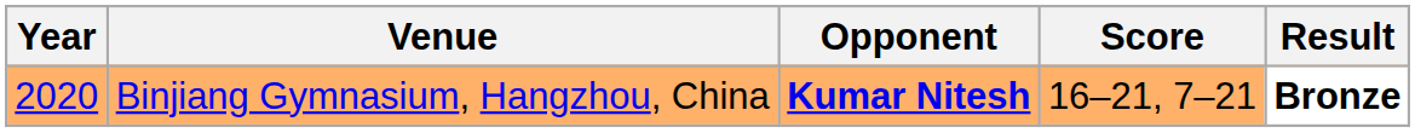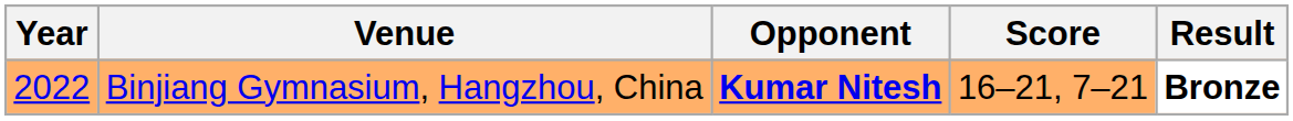Binjiang Gymnasium, Hangzhou, China | Year: 2020 -> 2022
